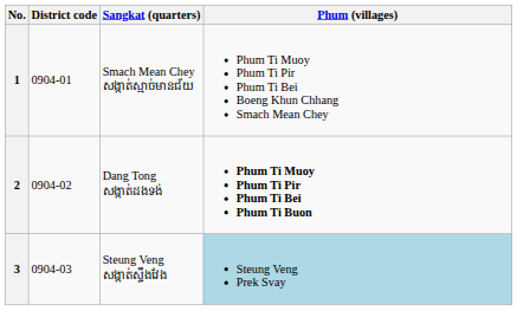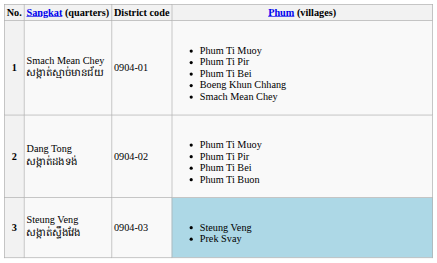columns swapped: District code <-> Sangkat (quarters)
2 | Phum (villages): bold -> normal
